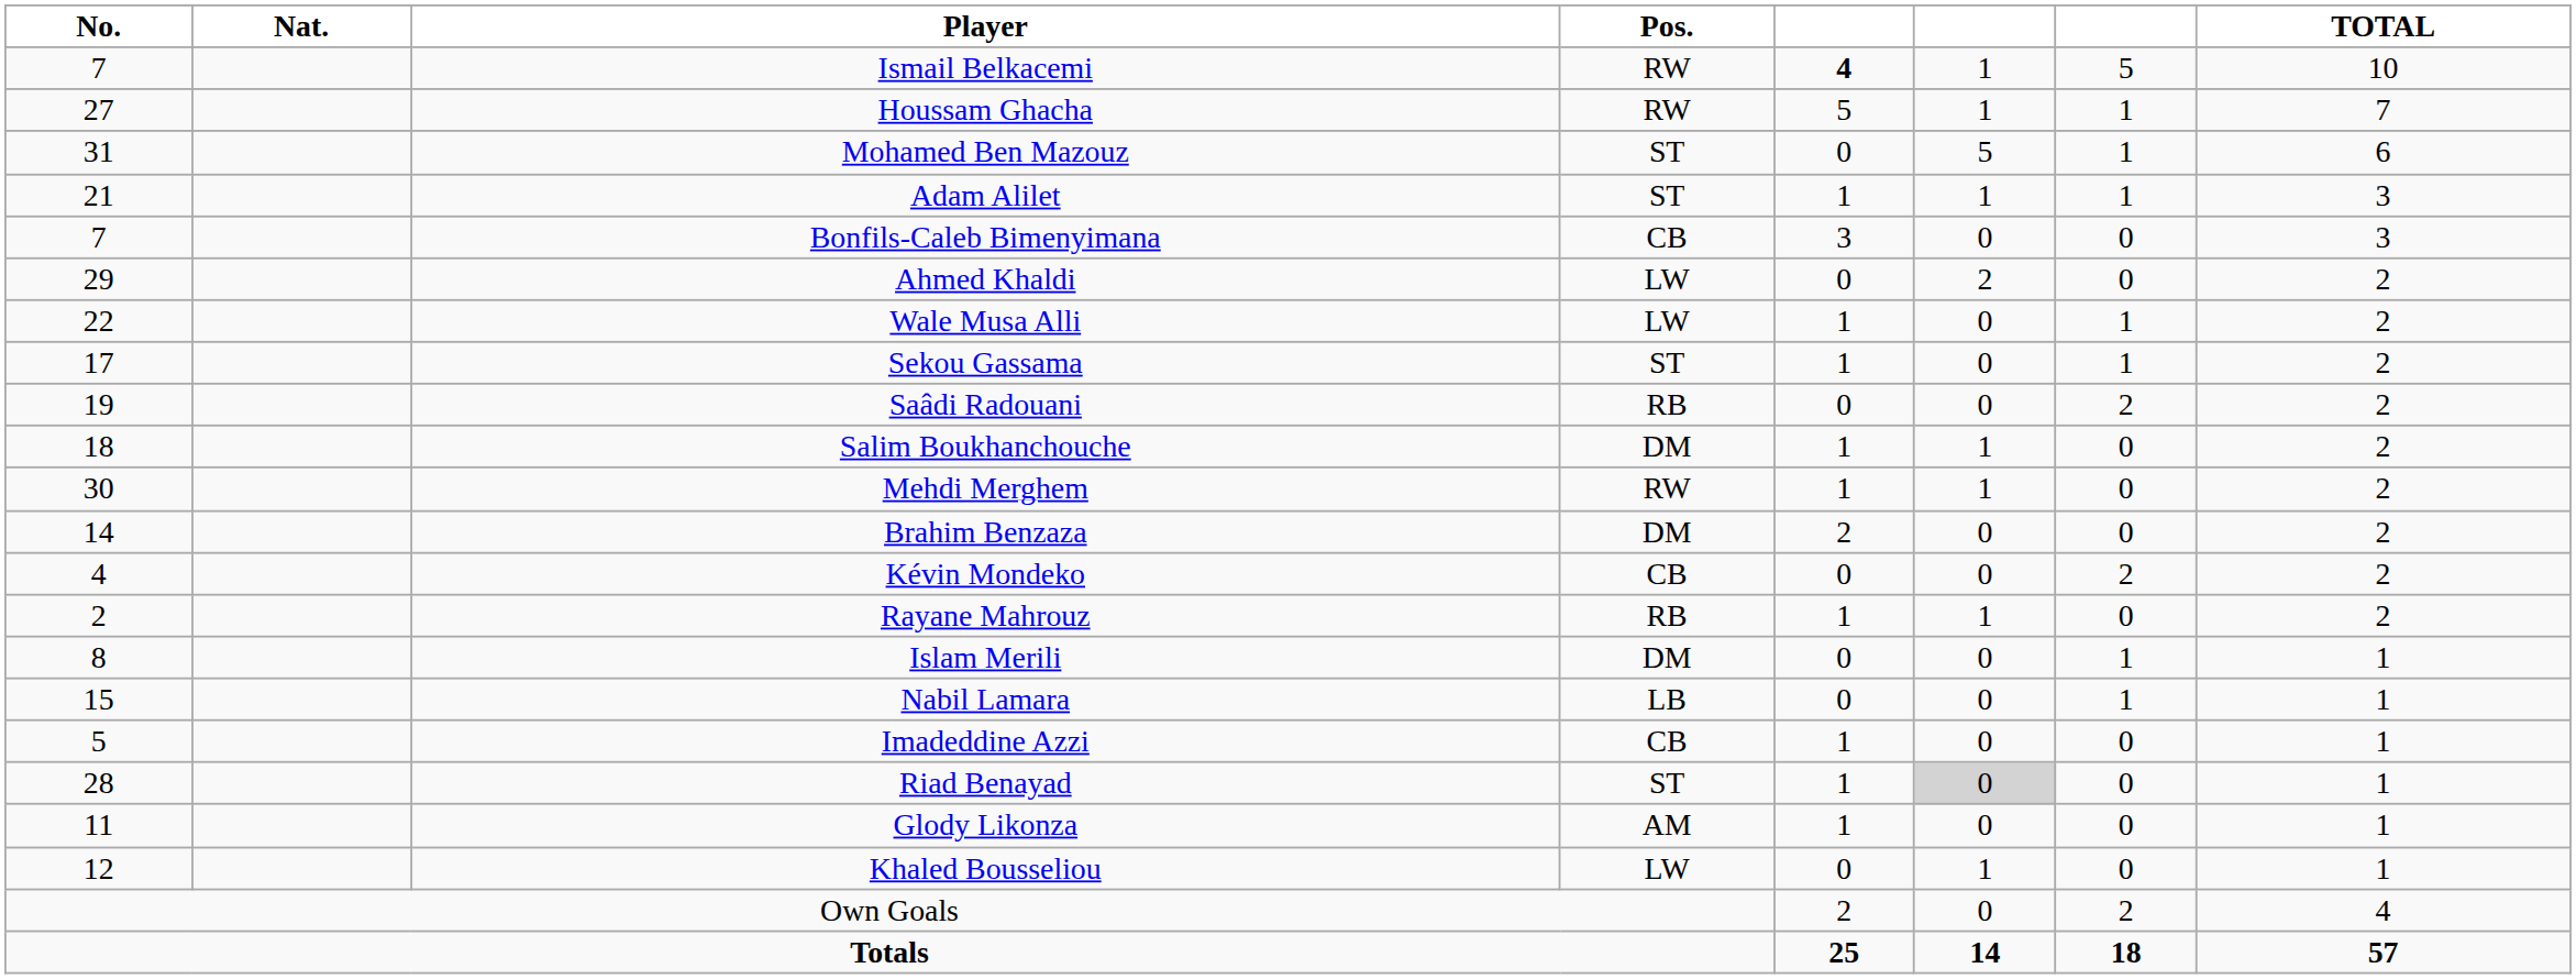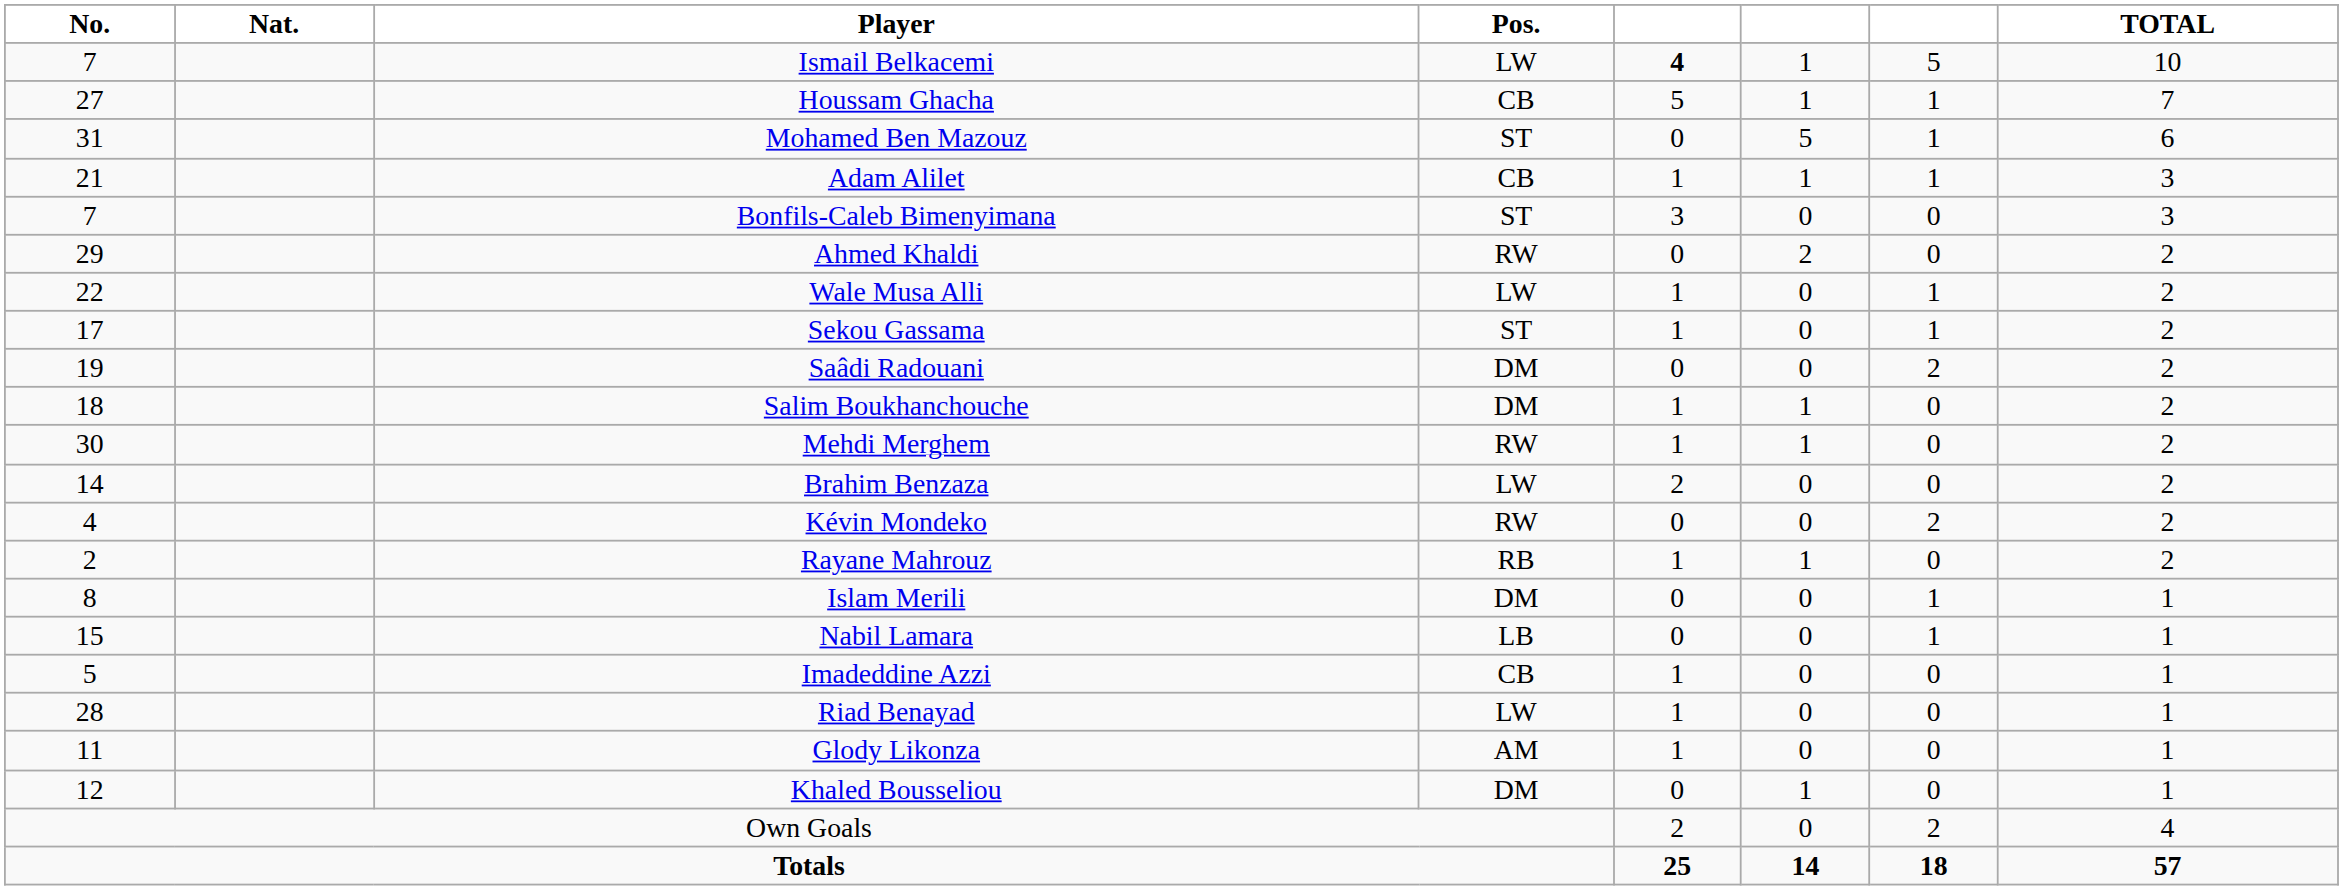Ismail Belkacemi | Pos.: RW -> LW
Houssam Ghacha | Pos.: RW -> CB
Adam Alilet | Pos.: ST -> CB
Bonfils-Caleb Bimenyimana | Pos.: CB -> ST
Ahmed Khaldi | Pos.: LW -> RW
Saâdi Radouani | Pos.: RB -> DM
Brahim Benzaza | Pos.: DM -> LW
Kévin Mondeko | Pos.: CB -> RW
Riad Benayad | Pos.: ST -> LW
Riad Benayad | column 6: lightgrey background -> no background
Khaled Bousseliou | Pos.: LW -> DM
